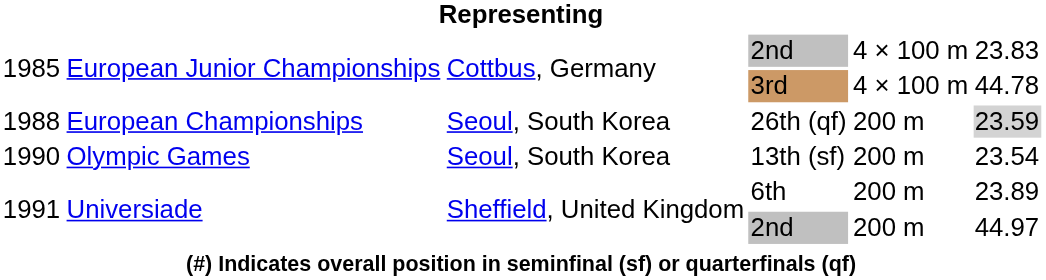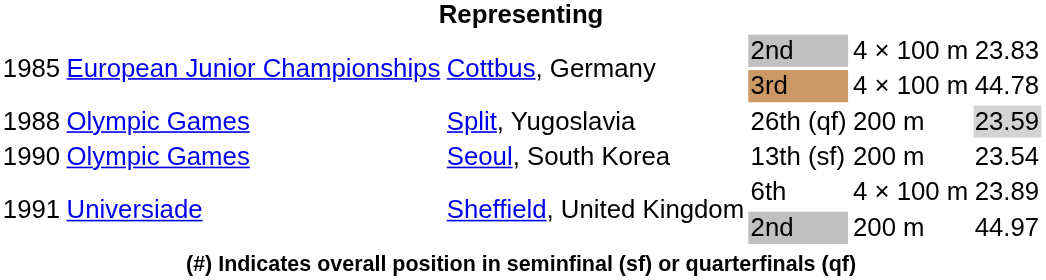26th (qf) | column 2: European Championships -> Olympic Games
26th (qf) | column 3: Seoul, South Korea -> Split, Yugoslavia
6th | column 5: 200 m -> 4 × 100 m
